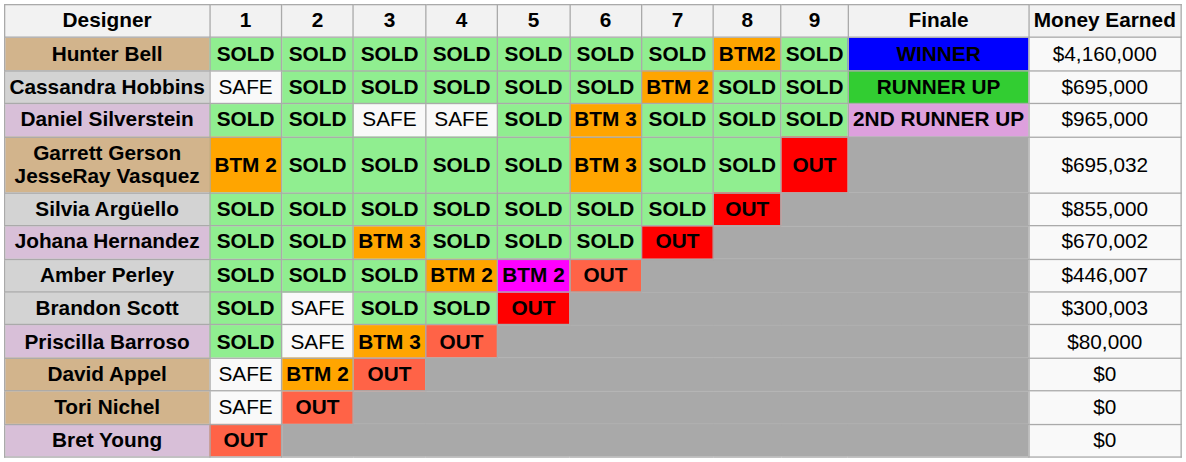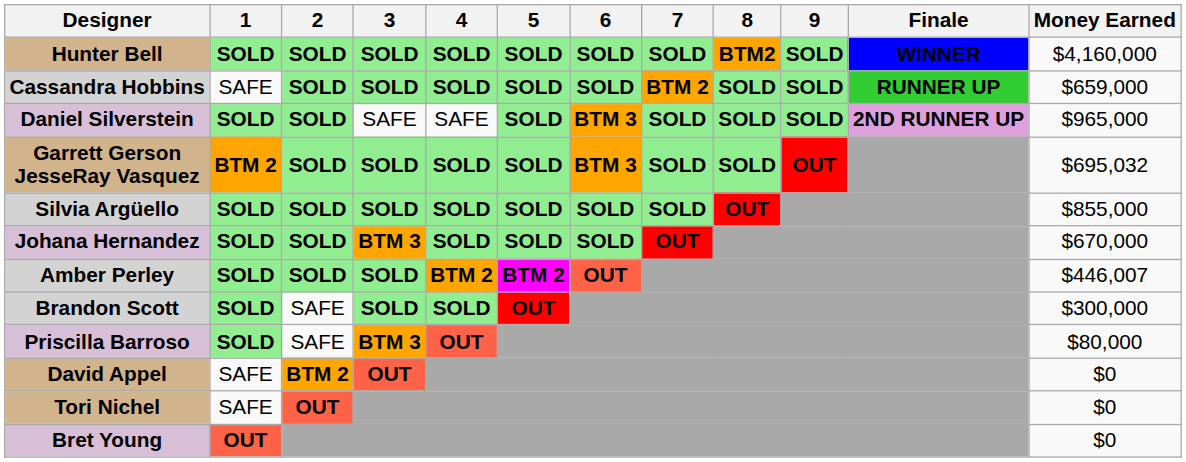Cassandra Hobbins | Money Earned: $695,000 -> $659,000
Johana Hernandez | Money Earned: $670,002 -> $670,000
Brandon Scott | Money Earned: $300,003 -> $300,000
